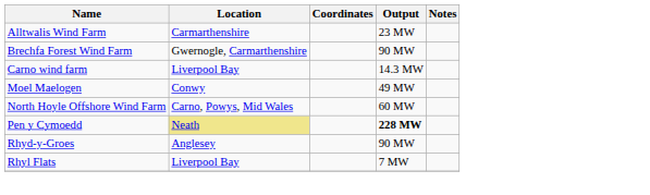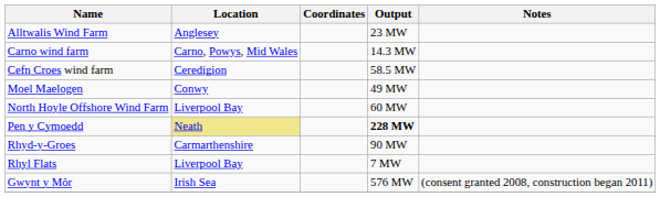Alltwalis Wind Farm | Location: Carmarthenshire -> Anglesey
- row: Brechfa Forest Wind Farm | Gwernogle, Carmarthenshire | 90 MW
Carno wind farm | Location: Liverpool Bay -> Carno, Powys, Mid Wales
+ row: Cefn Croes wind farm | Ceredigion | 58.5 MW
North Hoyle Offshore Wind Farm | Location: Carno, Powys, Mid Wales -> Liverpool Bay
Rhyd-y-Groes | Location: Anglesey -> Carmarthenshire
+ row: Gwynt y Môr | Irish Sea | 576 MW | (consent granted 2008, construction began 2011)
